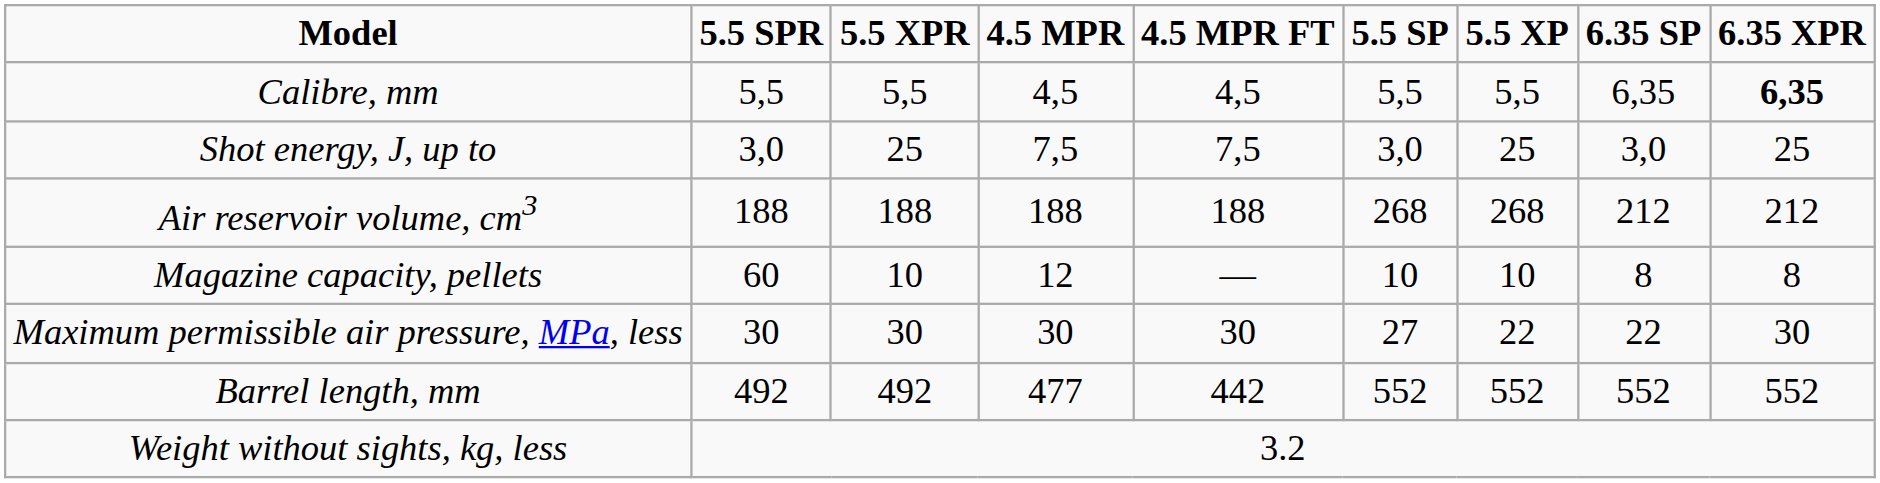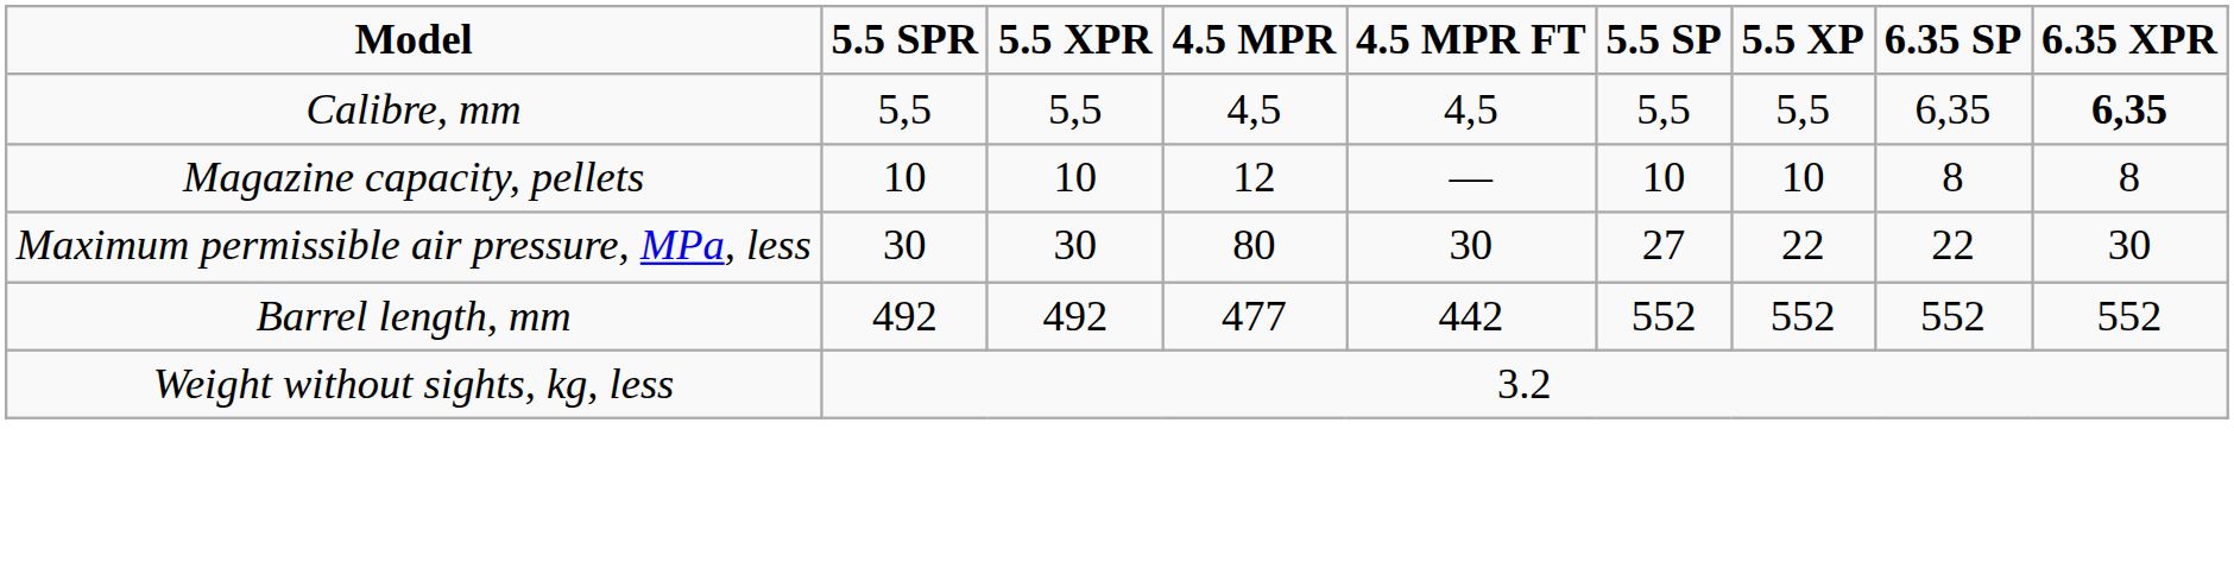- row: Shot energy, J, up to | 3,0 | 25 | 7,5 | 7,5 | 3,0 | 25 | 3,0 | 25
- row: Air reservoir volume, cm3 | 188 | 188 | 188 | 188 | 268 | 268 | 212 | 212
Magazine capacity, pellets | 5.5 SPR: 60 -> 10
Maximum permissible air pressure, MPa, less | 4.5 MPR: 30 -> 80
